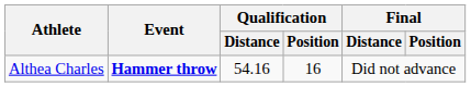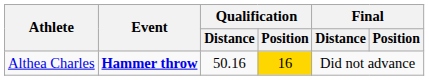Althea Charles | Qualification / Distance: 54.16 -> 50.16
Althea Charles | Qualification / Position: no background -> gold background
